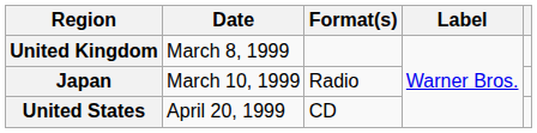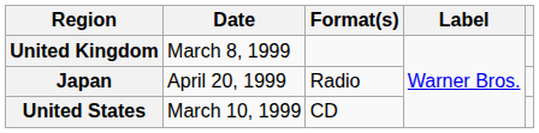Japan | Date: March 10, 1999 -> April 20, 1999
United States | Date: April 20, 1999 -> March 10, 1999
